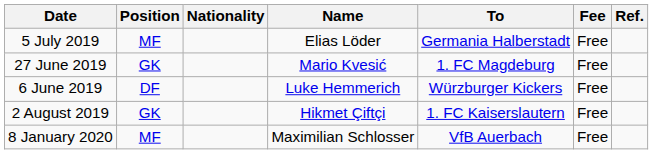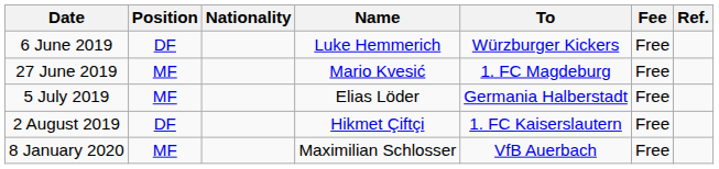rows swapped: 6 June 2019 <-> 5 July 2019
27 June 2019 | Position: GK -> MF
2 August 2019 | Position: GK -> DF
